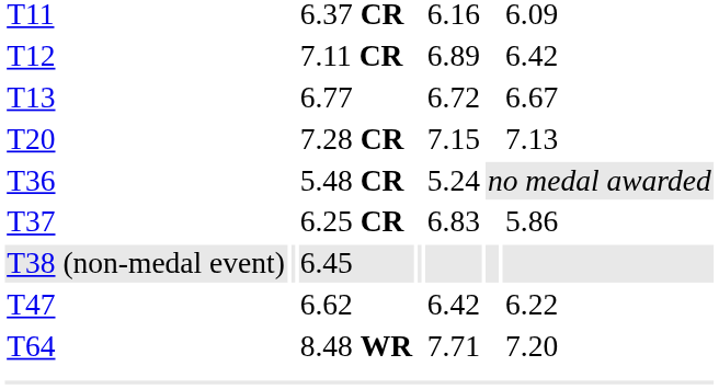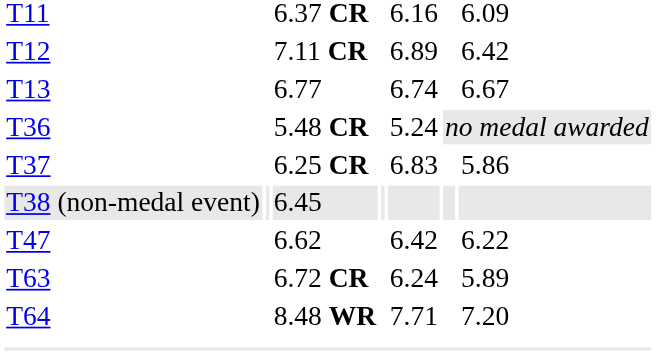6.77 | column 5: 6.72 -> 6.74
- row: T20 | 7.28 CR | 7.15 | 7.13
+ row: T63 | 6.72 CR | 6.24 | 5.89
